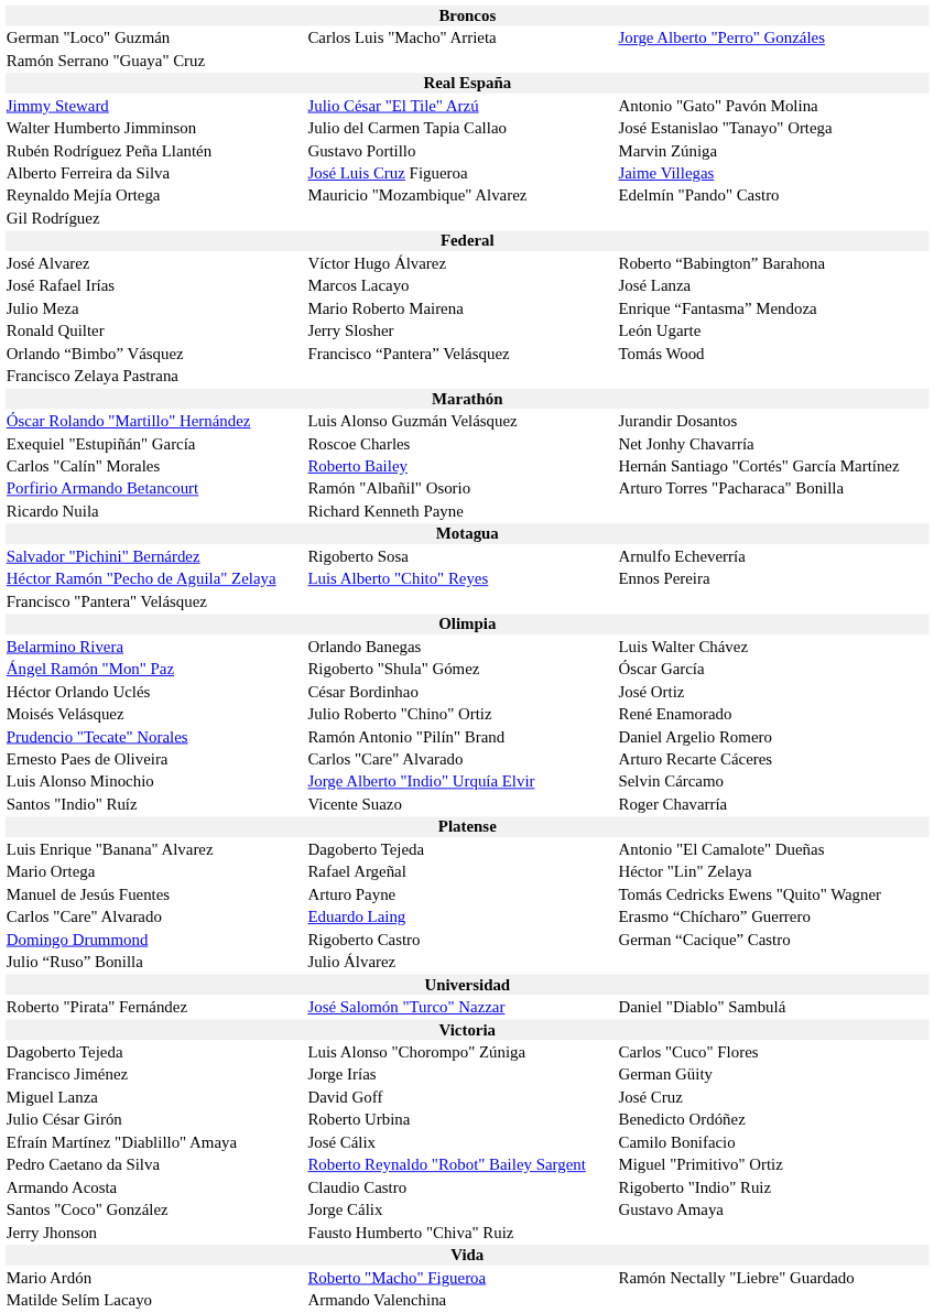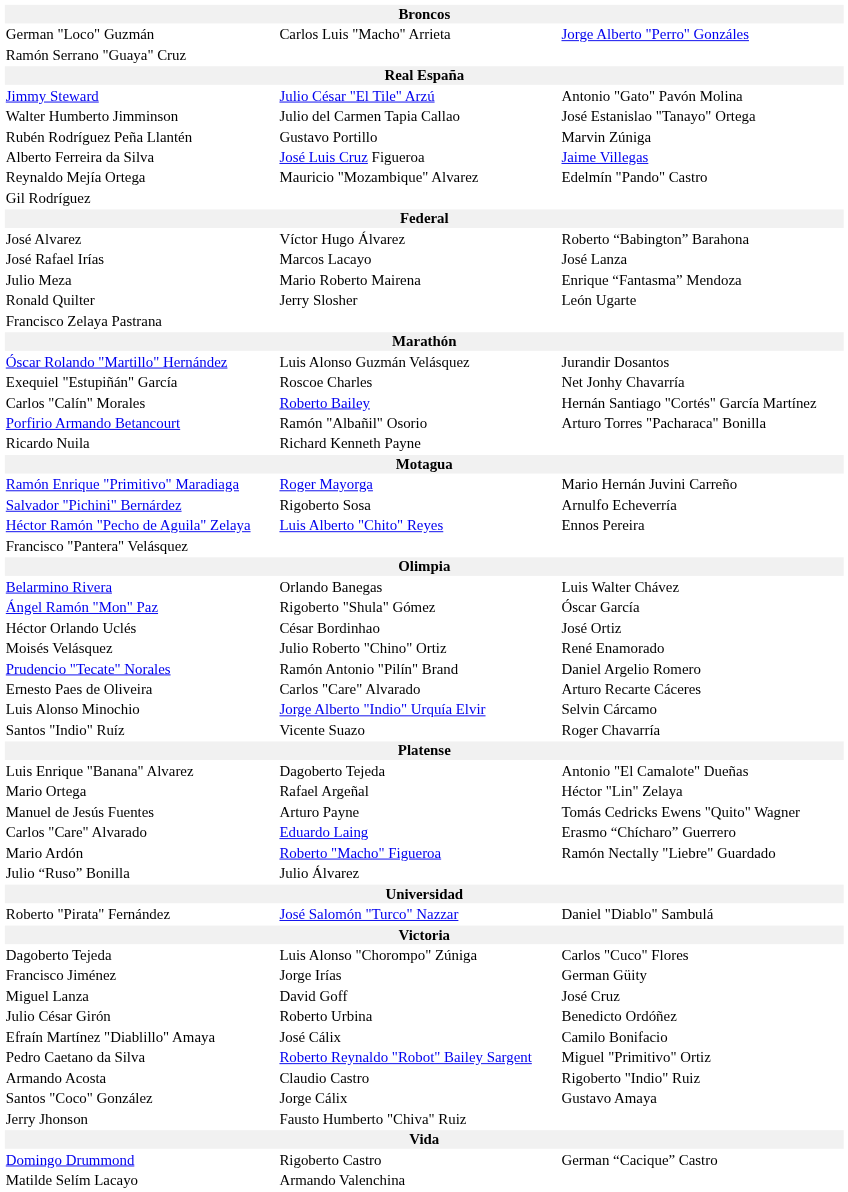- row: Orlando “Bimbo” Vásquez | Francisco “Pantera” Velásquez | Tomás Wood
+ row: Ramón Enrique "Primitivo" Maradiaga | Roger Mayorga | Mario Hernán Juvini Carreño
rows swapped: Domingo Drummond <-> Mario Ardón
